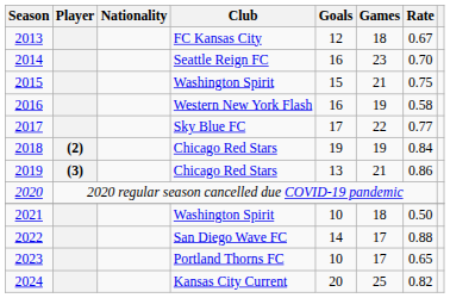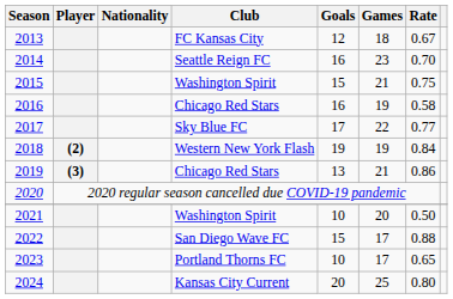2016 | Club: Western New York Flash -> Chicago Red Stars
2018 | Club: Chicago Red Stars -> Western New York Flash
2021 | Games: 18 -> 20
2022 | Goals: 14 -> 15
2024 | Rate: 0.82 -> 0.80
